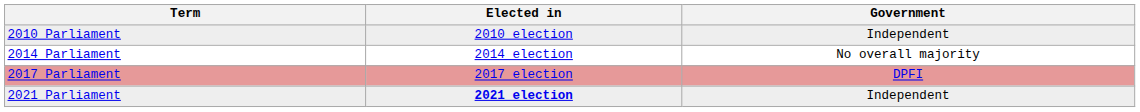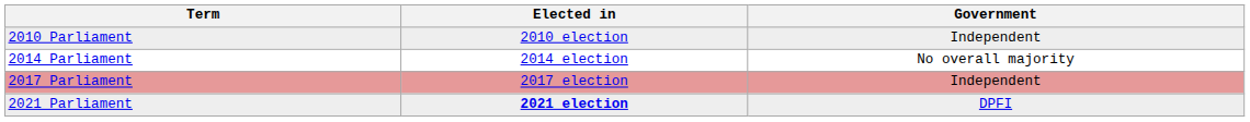2017 Parliament | Government: DPFI -> Independent
2021 Parliament | Government: Independent -> DPFI
